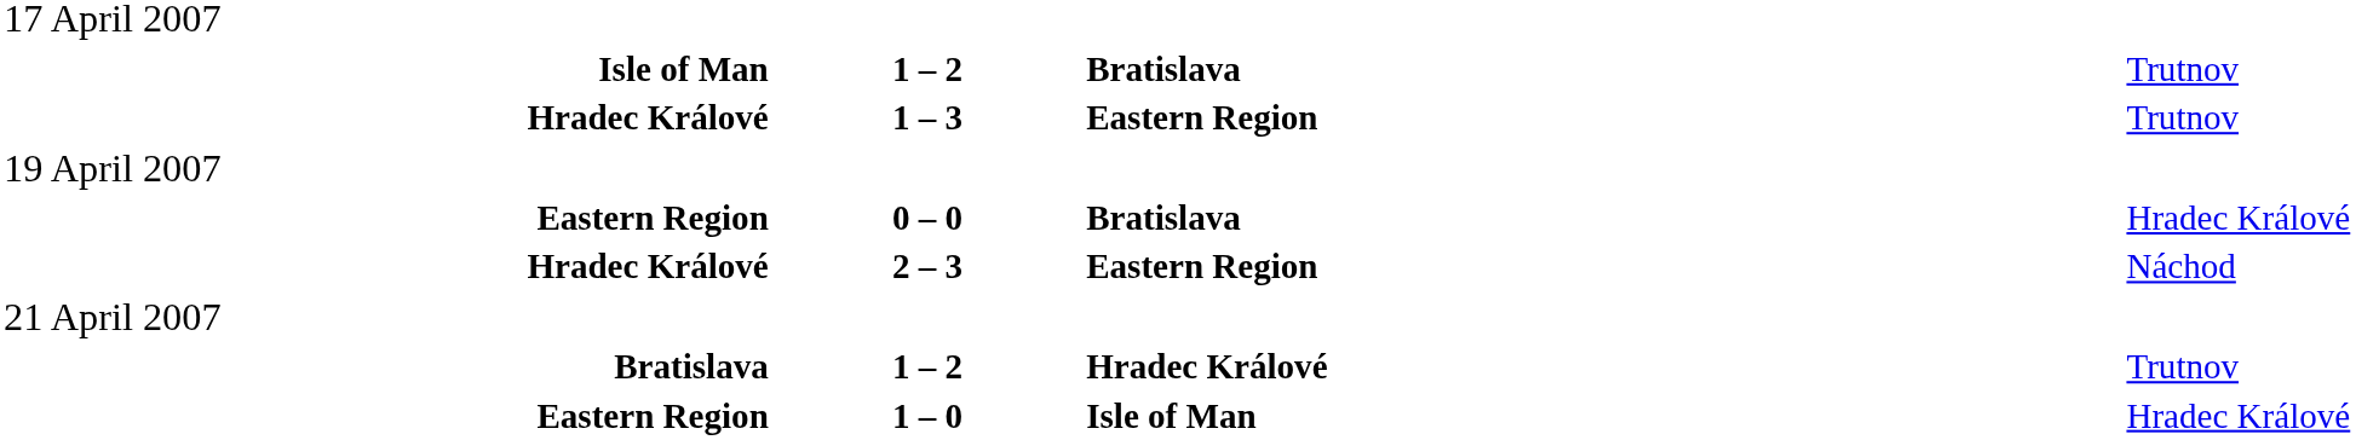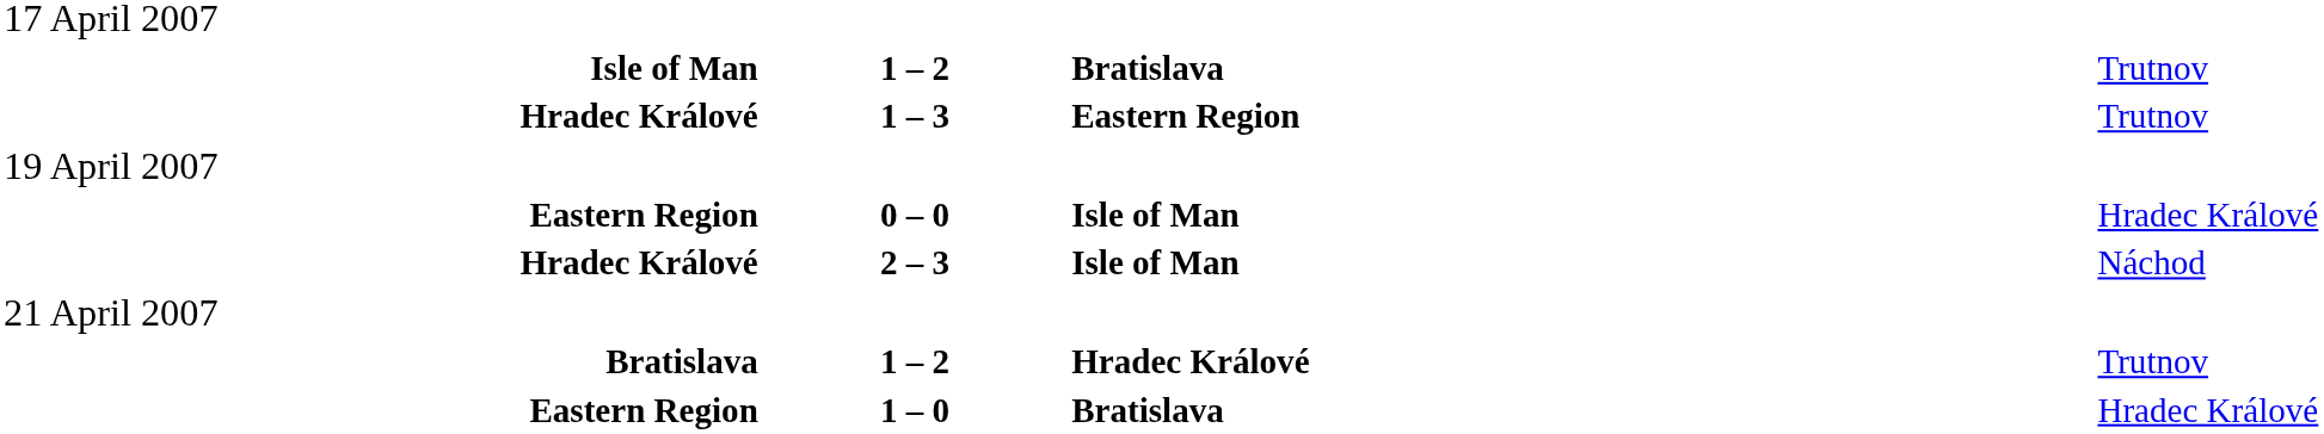Eastern Region / 0 – 0 | column 3: Bratislava -> Isle of Man
Hradec Králové / 2 – 3 | column 3: Eastern Region -> Isle of Man
Eastern Region / 1 – 0 | column 3: Isle of Man -> Bratislava
